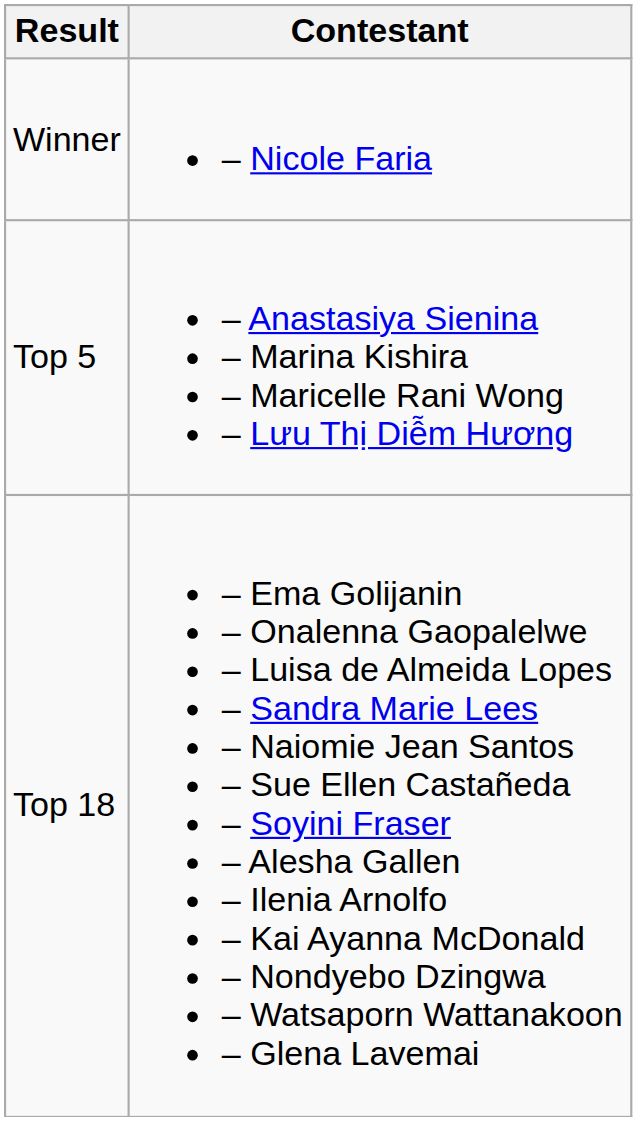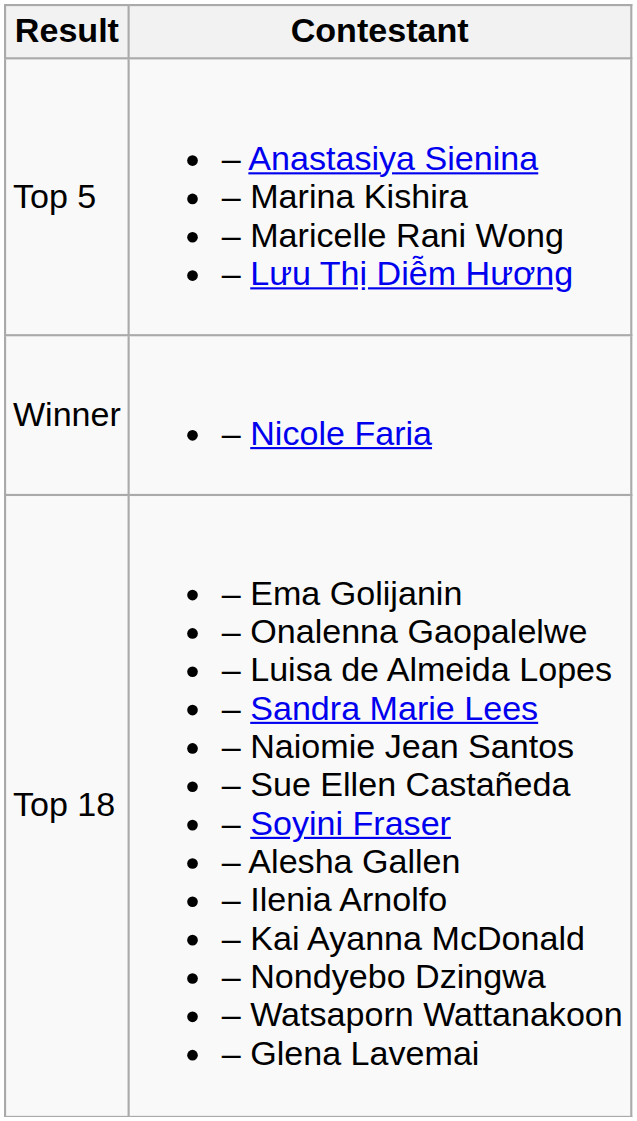rows swapped: Winner <-> Top 5
